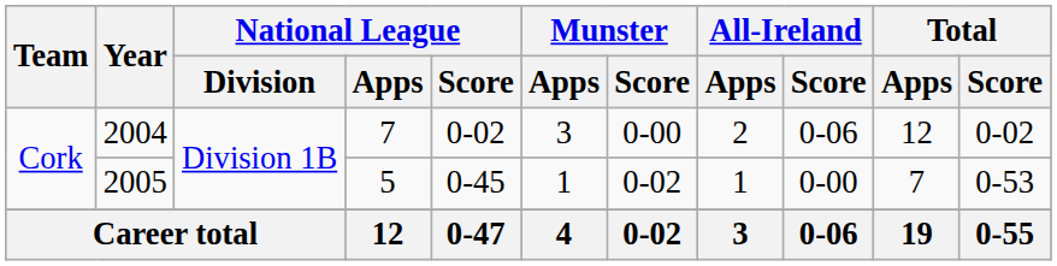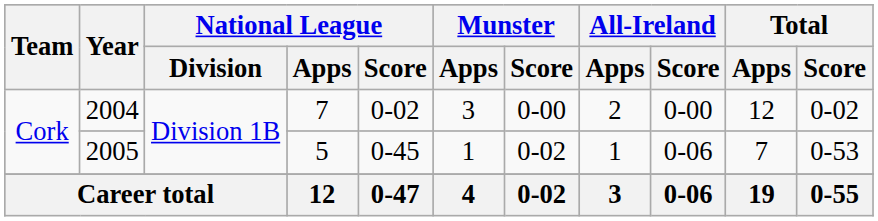2004 | All-Ireland / Score: 0-06 -> 0-00
2005 | All-Ireland / Score: 0-00 -> 0-06
